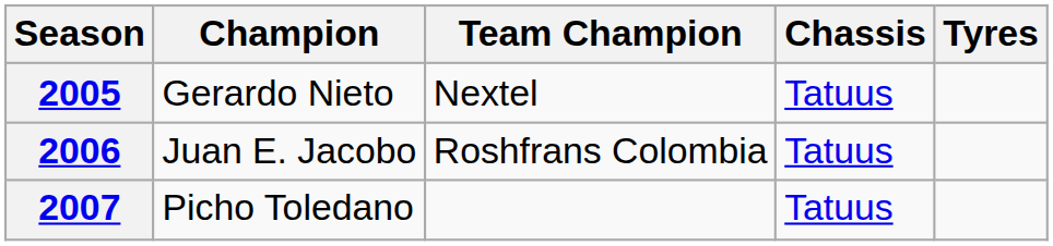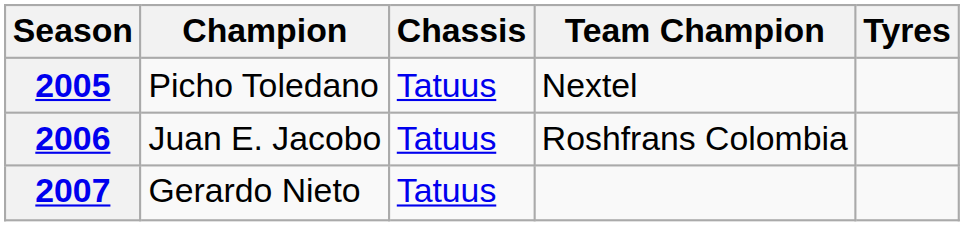columns swapped: Team Champion <-> Chassis
2005 | Champion: Gerardo Nieto -> Picho Toledano
2007 | Champion: Picho Toledano -> Gerardo Nieto
